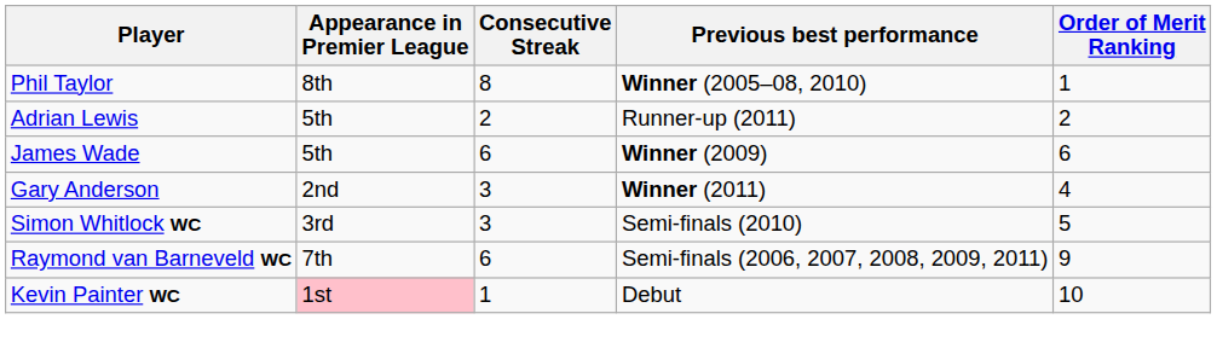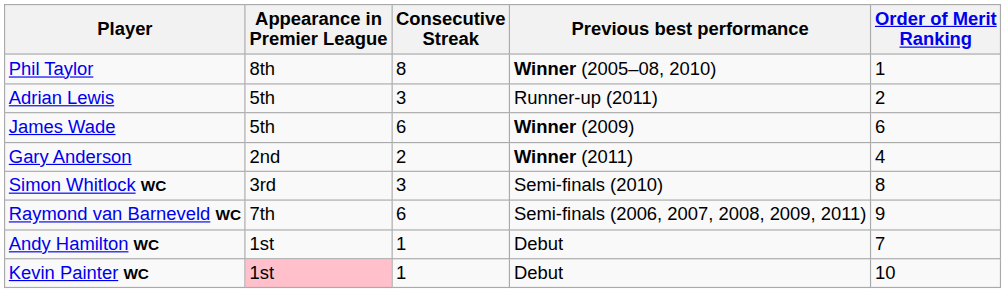Adrian Lewis | Consecutive Streak: 2 -> 3
Gary Anderson | Consecutive Streak: 3 -> 2
Simon Whitlock WC | Order of Merit Ranking: 5 -> 8
+ row: Andy Hamilton WC | 1st | 1 | Debut | 7
